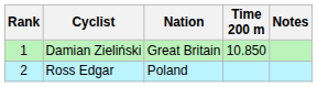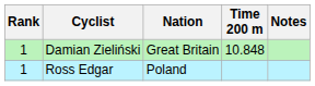Damian Zieliński | Time 200 m: 10.850 -> 10.848
Ross Edgar | Rank: 2 -> 1
